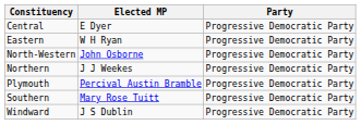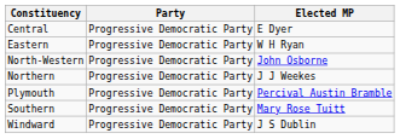columns swapped: Elected MP <-> Party
